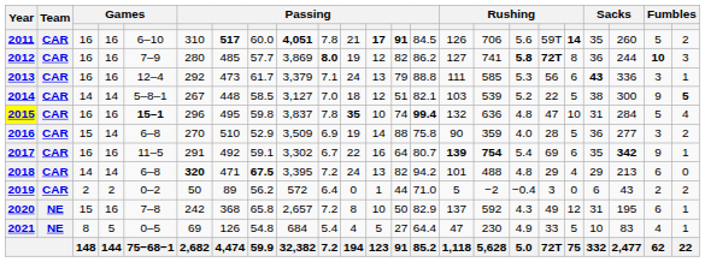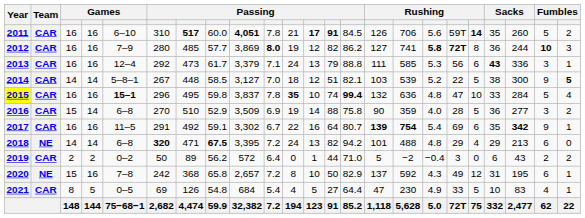2015 | column 20: 31 -> 33
2018 | Team: CAR -> NE
2021 | Team: NE -> CAR
